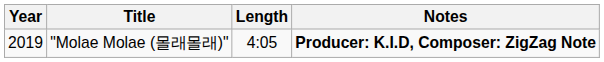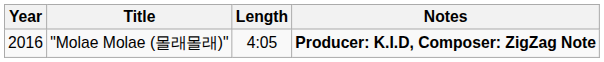"Molae Molae (몰래몰래)" | Year: 2019 -> 2016
